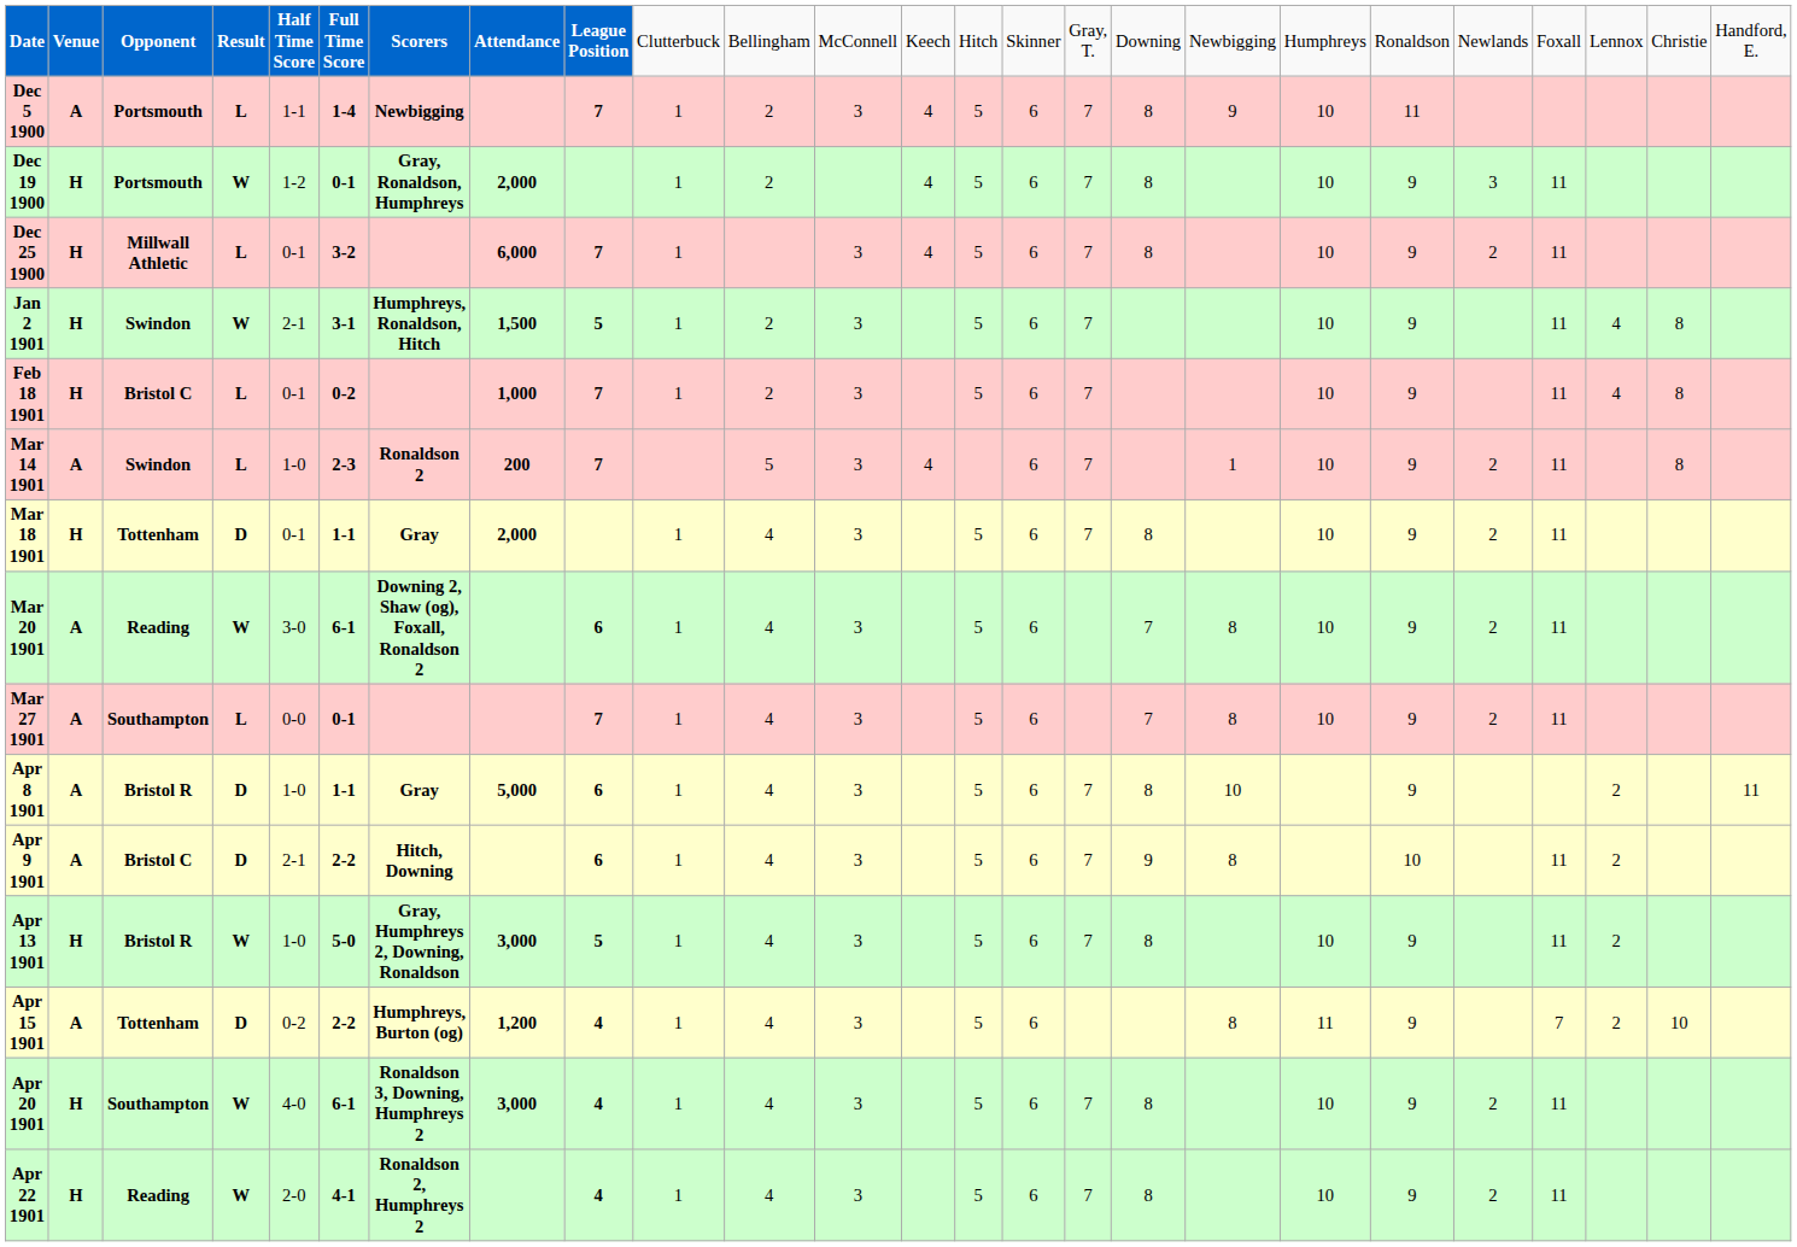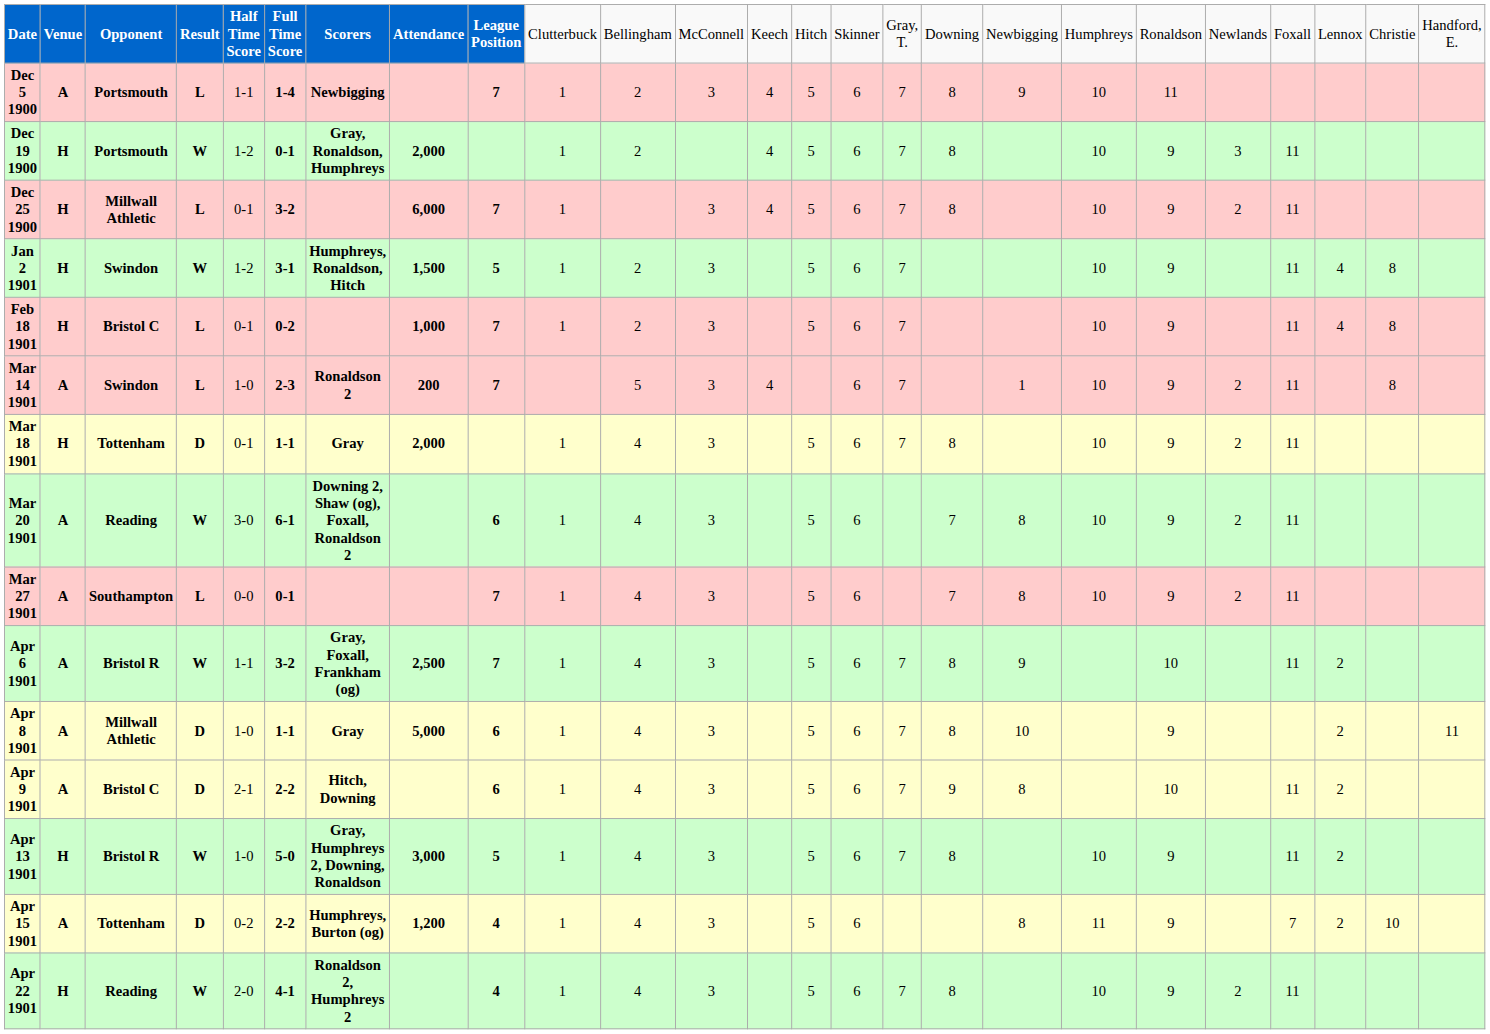Jan 2 1901 | column 5: 2-1 -> 1-2
+ row: Apr 6 1901 | A | Bristol R | W | 1-1 | 3-2 | Gray, Foxall, Frankham (og) | 2,500 | 7 | 1 | 4 | 3 | 5 | 6 | 7 | 8 | 9 | 10 | 11 | 2
Apr 8 1901 | column 3: Bristol R -> Millwall Athletic
- row: Apr 20 1901 | H | Southampton | W | 4-0 | 6-1 | Ronaldson 3, Downing, Humphreys 2 | 3,000 | 4 | 1 | 4 | 3 | 5 | 6 | 7 | 8 | 10 | 9 | 2 | 11
